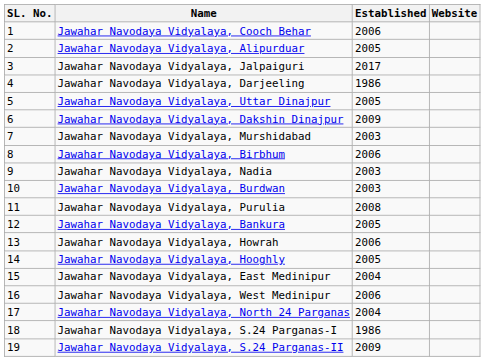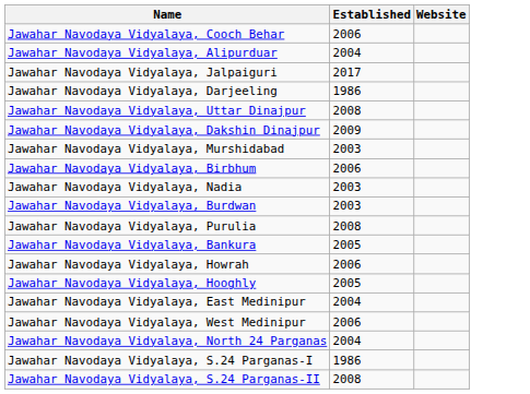- column: SL. No. | 1 | 2 | 3 | 4 | 5 | 6 | 7 | 8 | 9 | 10 | 11 | 12 | 13 | 14 | 15 | 16 | 17 | 18 | 19
Jawahar Navodaya Vidyalaya, Alipurduar | Established: 2005 -> 2004
Jawahar Navodaya Vidyalaya, Uttar Dinajpur | Established: 2005 -> 2008
Jawahar Navodaya Vidyalaya, S.24 Parganas-II | Established: 2009 -> 2008
